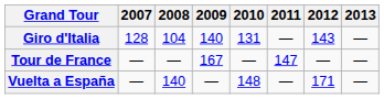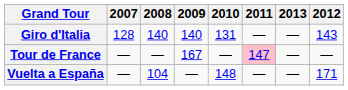columns swapped: 2012 <-> 2013
Giro d'Italia | 2008: 104 -> 140
Tour de France | 2011: no background -> pink background
Vuelta a España | 2008: 140 -> 104
